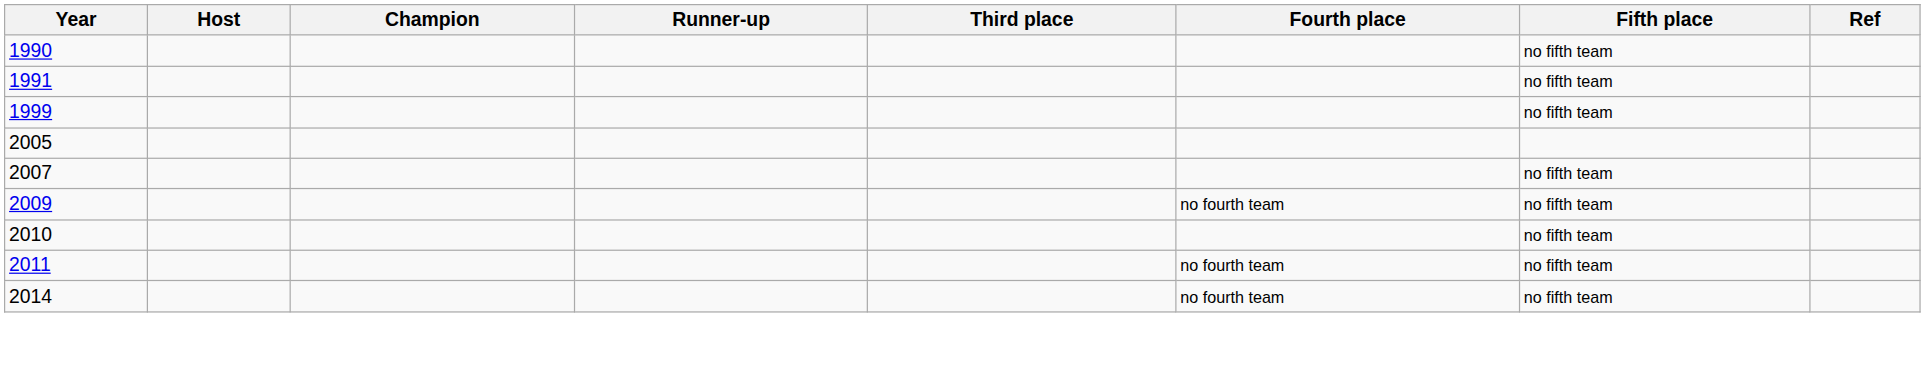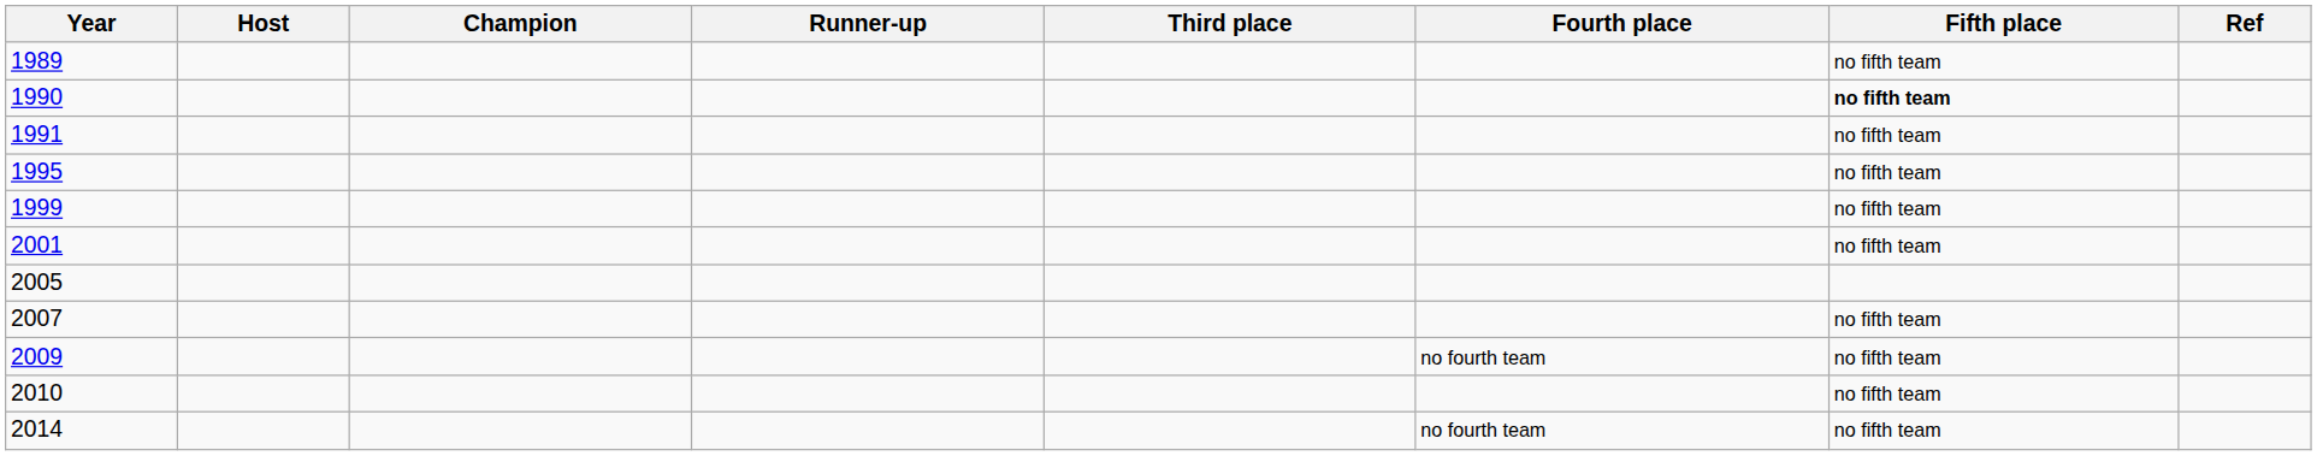+ row: 1989 | no fifth team
1990 | Fifth place: normal -> bold
+ row: 1995 | no fifth team
+ row: 2001 | no fifth team
- row: 2011 | no fourth team | no fifth team
